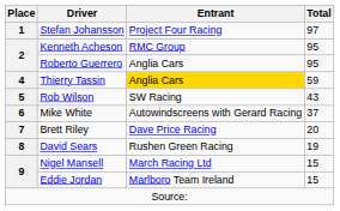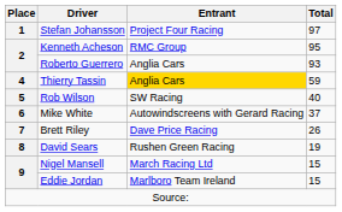Roberto Guerrero | Total: 95 -> 93
Rob Wilson | Total: 43 -> 40
Brett Riley | Total: 20 -> 26
